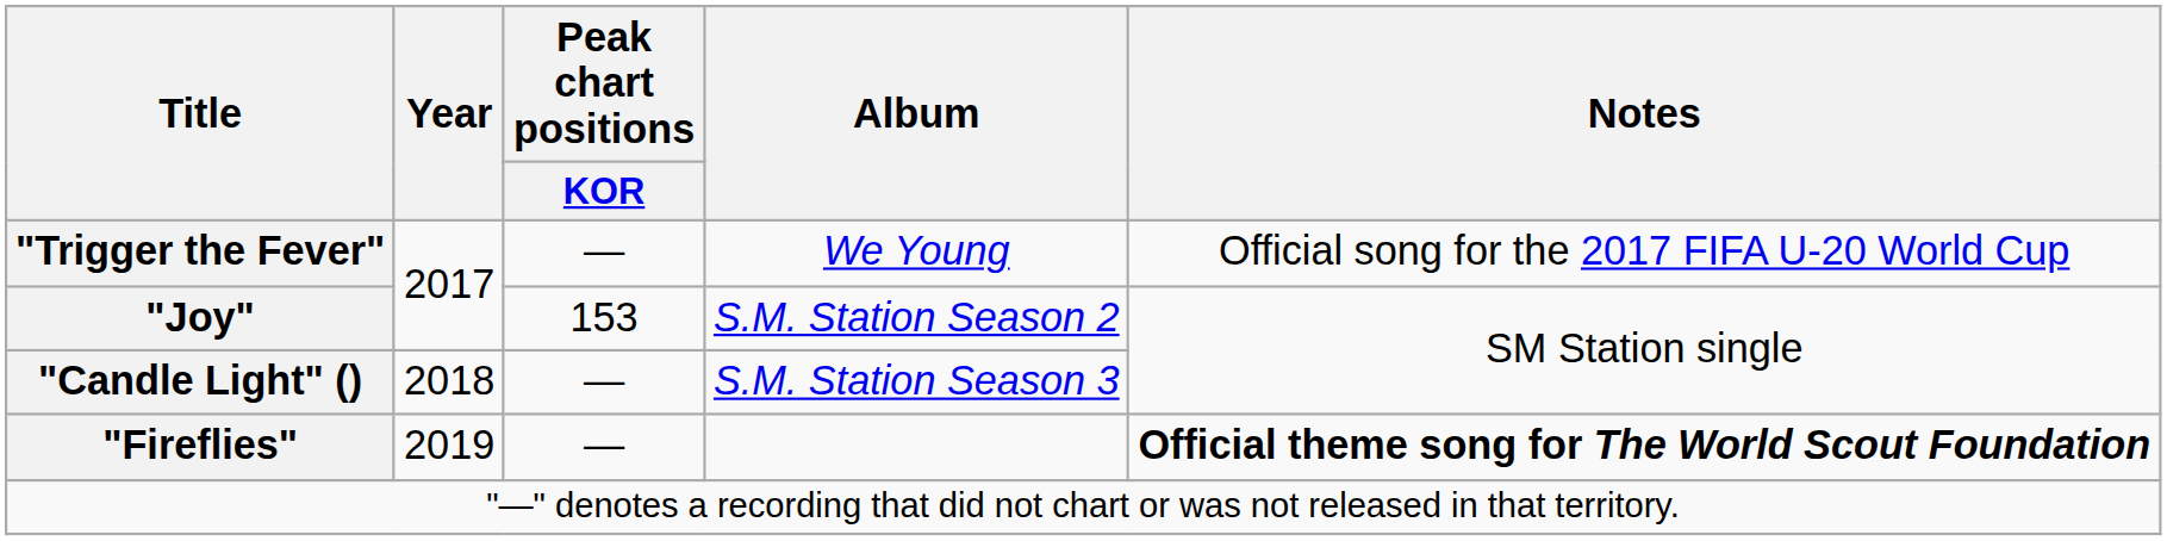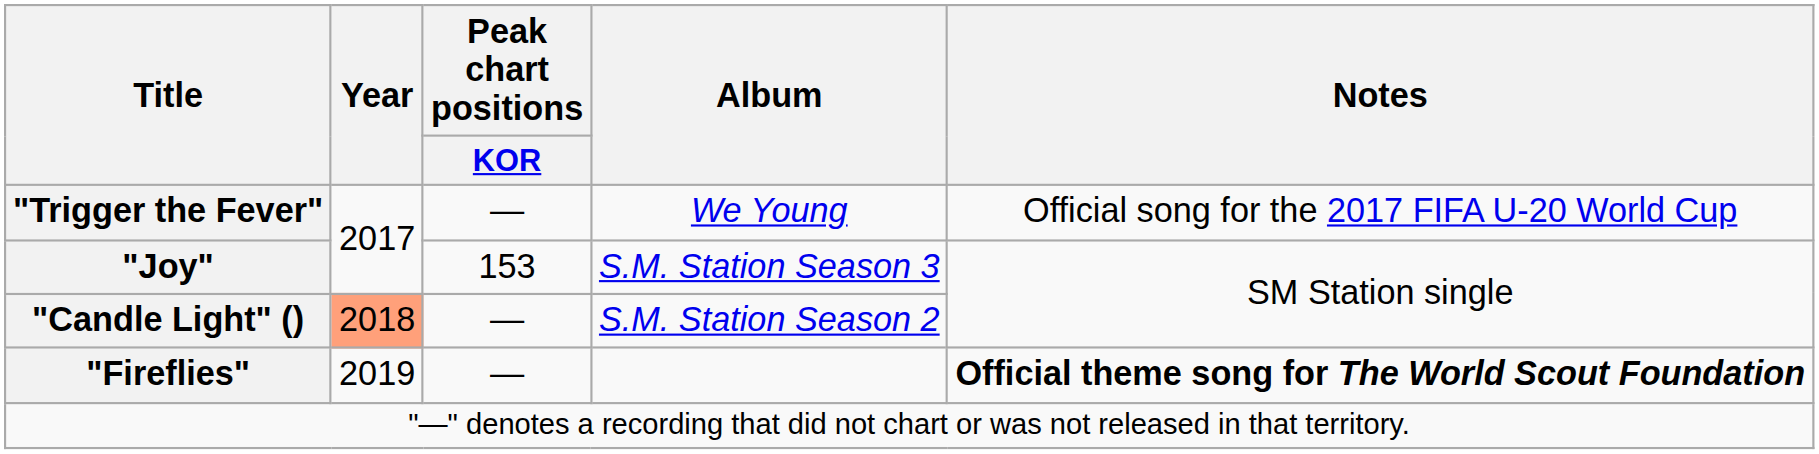"Joy" | Album: S.M. Station Season 2 -> S.M. Station Season 3
"Candle Light" () | Year: no background -> lightsalmon background
"Candle Light" () | Album: S.M. Station Season 3 -> S.M. Station Season 2
